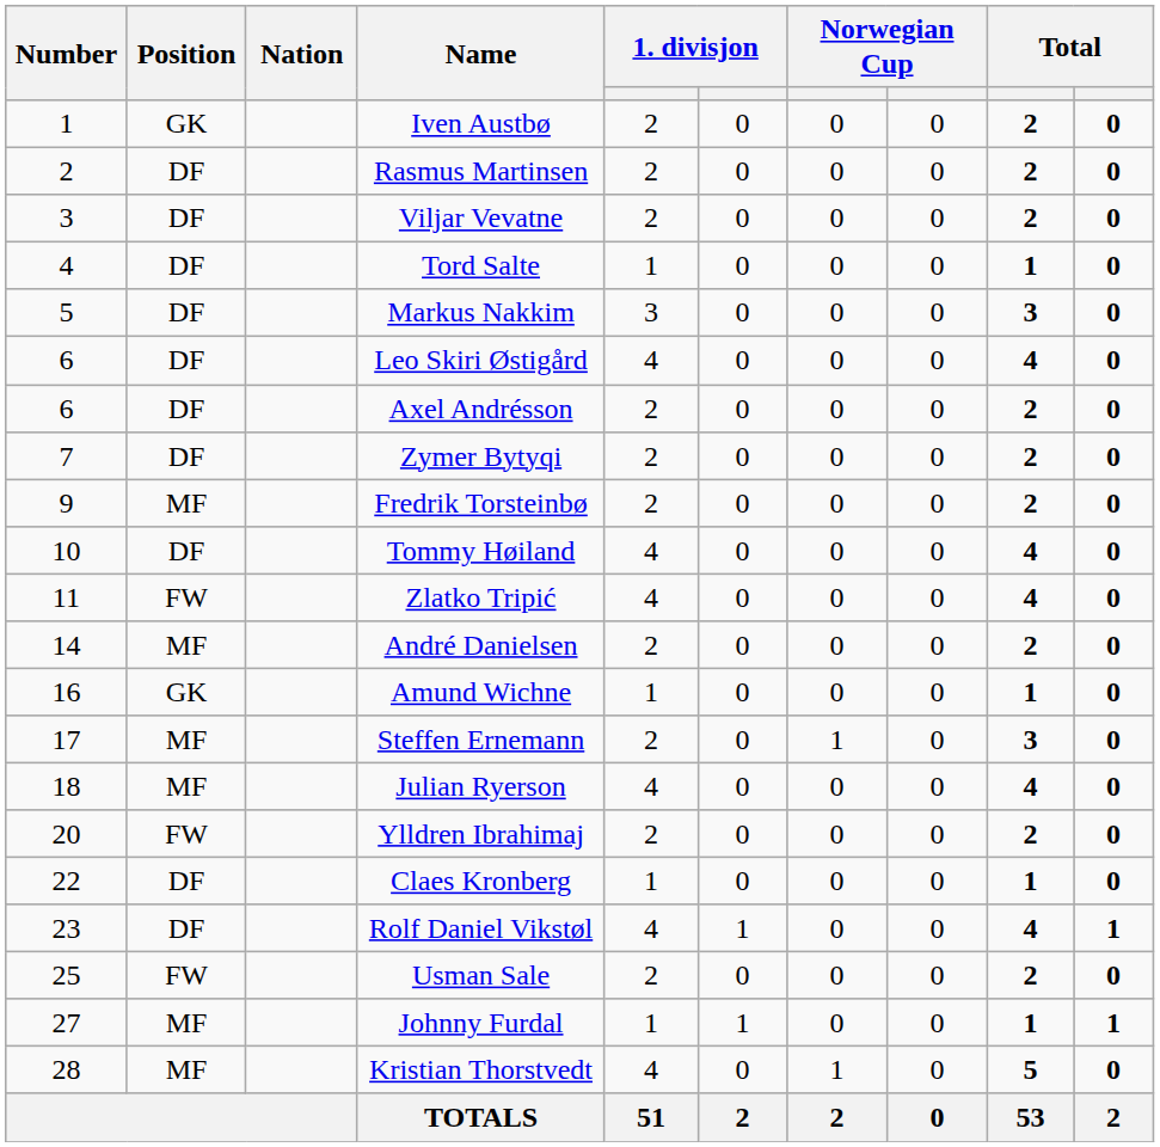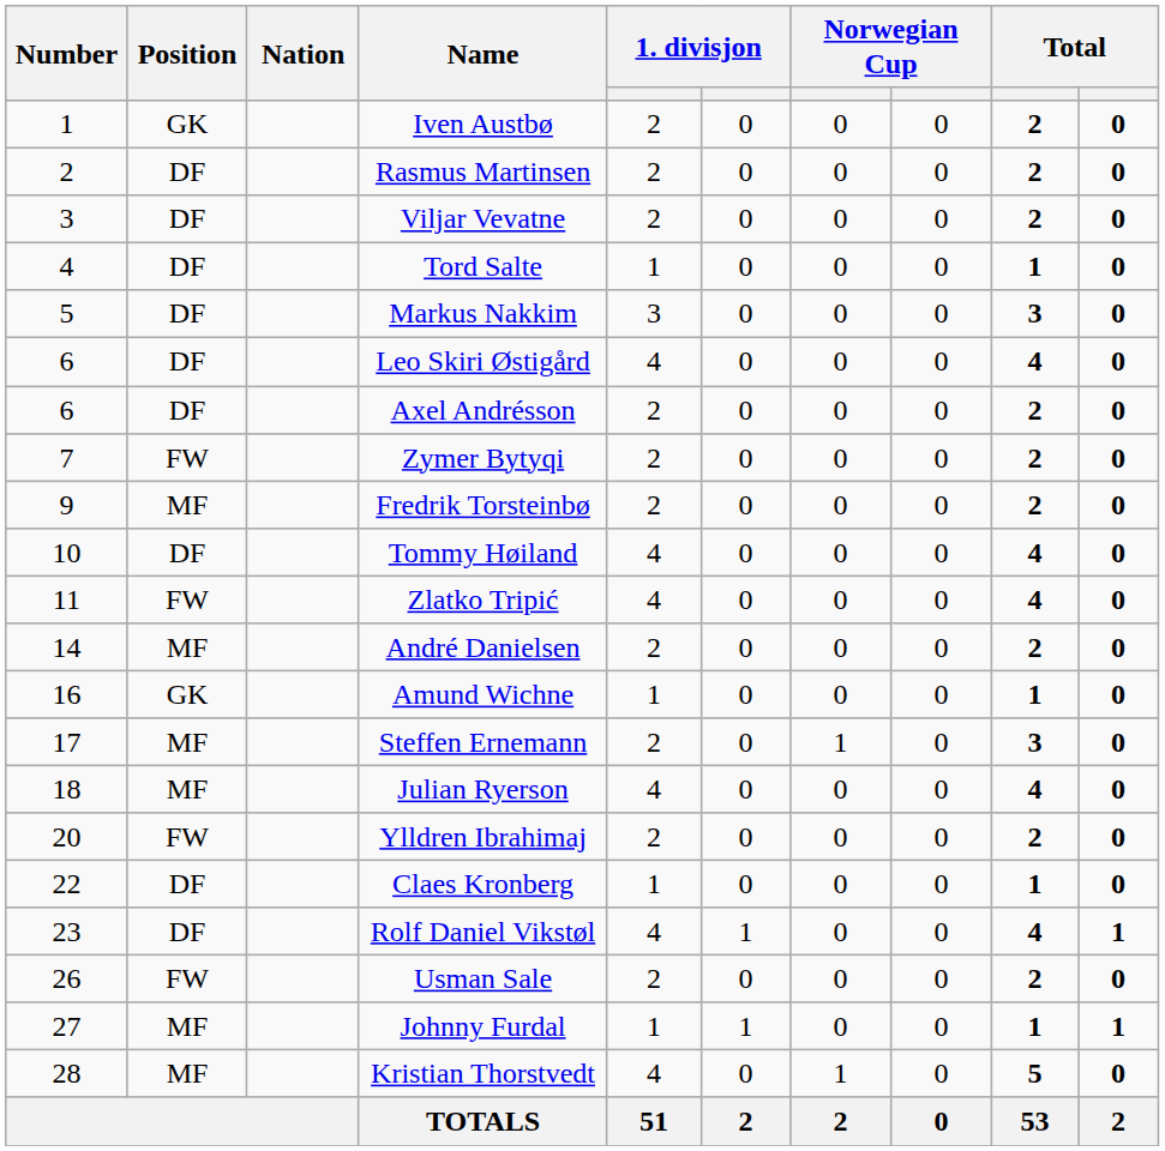Zymer Bytyqi | Position: DF -> FW
Usman Sale | Number: 25 -> 26
